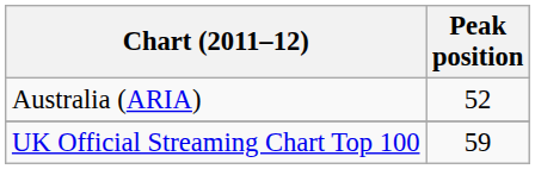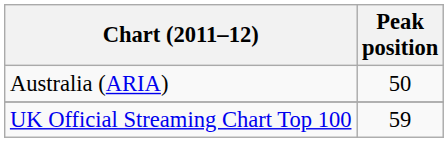Australia (ARIA) | Peak position: 52 -> 50
